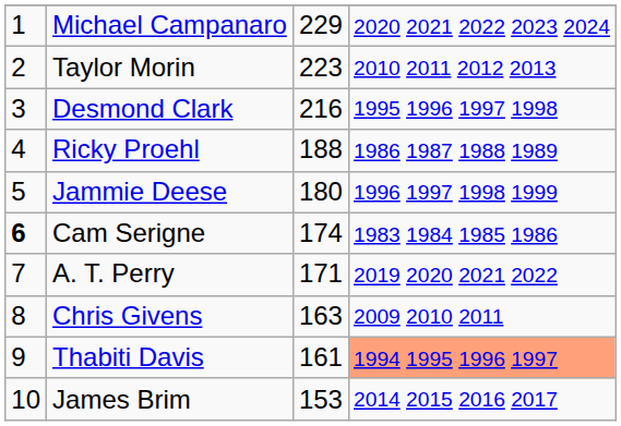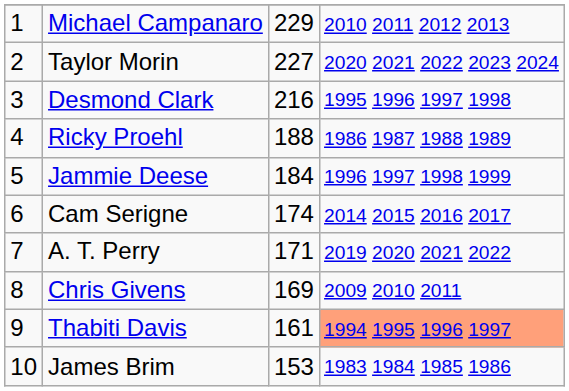Michael Campanaro | column 4: 2020 2021 2022 2023 2024 -> 2010 2011 2012 2013
Taylor Morin | column 3: 223 -> 227
Taylor Morin | column 4: 2010 2011 2012 2013 -> 2020 2021 2022 2023 2024
Jammie Deese | column 3: 180 -> 184
Cam Serigne | column 1: bold -> normal
Cam Serigne | column 4: 1983 1984 1985 1986 -> 2014 2015 2016 2017
Chris Givens | column 3: 163 -> 169
James Brim | column 4: 2014 2015 2016 2017 -> 1983 1984 1985 1986
